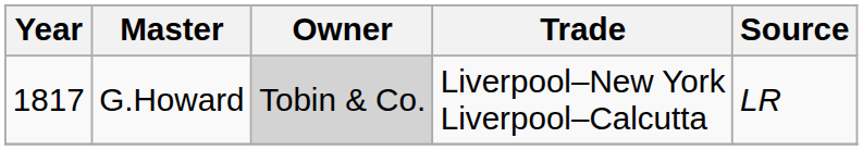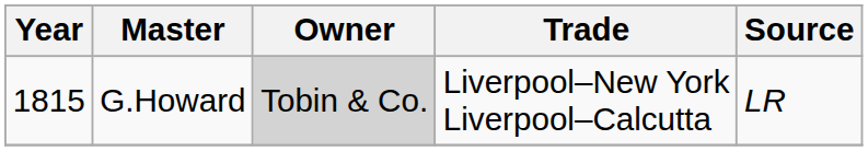G.Howard | Year: 1817 -> 1815
